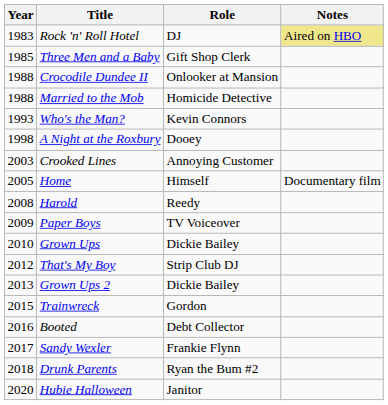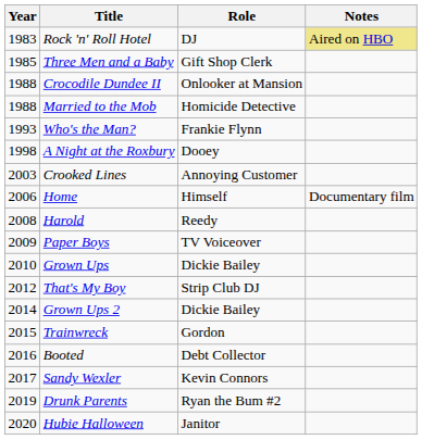Who's the Man? | Role: Kevin Connors -> Frankie Flynn
Home | Year: 2005 -> 2006
Grown Ups 2 | Year: 2013 -> 2014
Sandy Wexler | Role: Frankie Flynn -> Kevin Connors
Drunk Parents | Year: 2018 -> 2019
